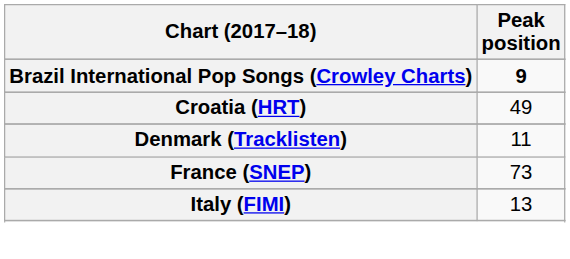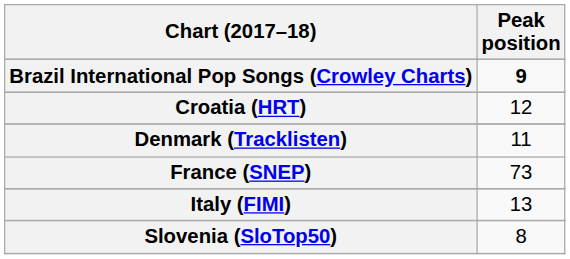Croatia (HRT) | Peak position: 49 -> 12
+ row: Slovenia (SloTop50) | 8
